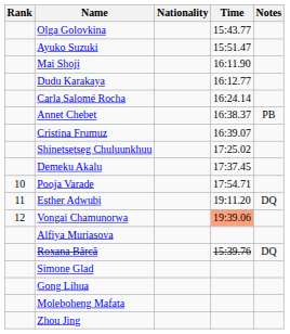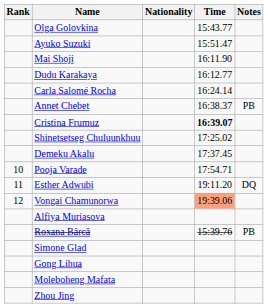Cristina Frumuz | Time: normal -> bold
Roxana Bârcă | Notes: DQ -> PB
